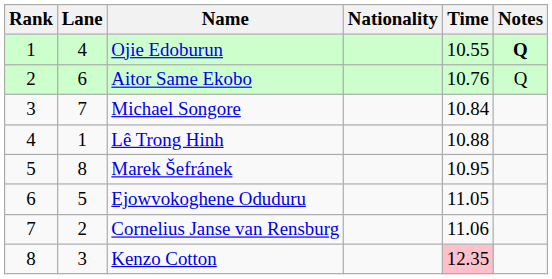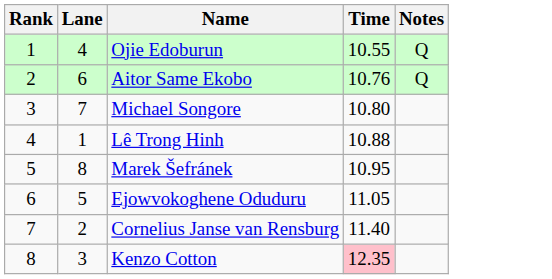- column: Nationality
Ojie Edoburun | Notes: bold -> normal
Michael Songore | Time: 10.84 -> 10.80
Cornelius Janse van Rensburg | Time: 11.06 -> 11.40
